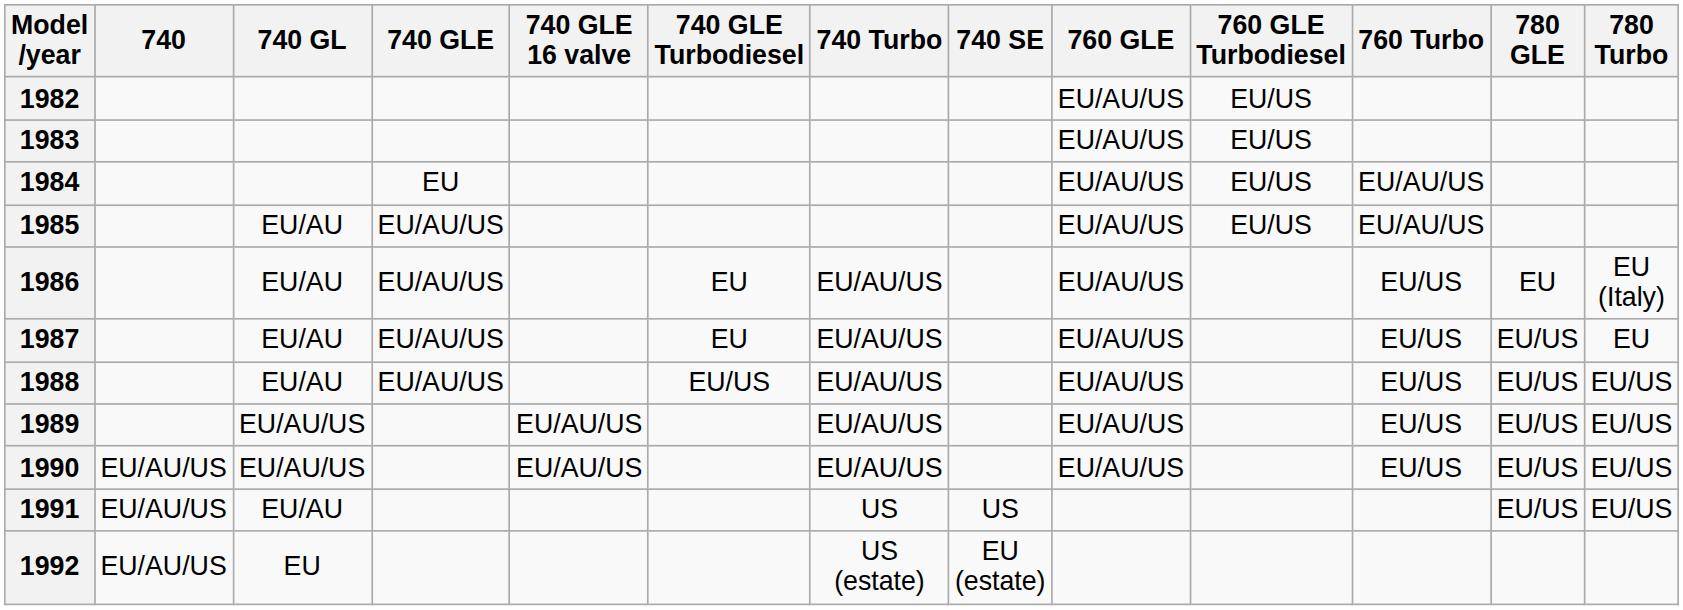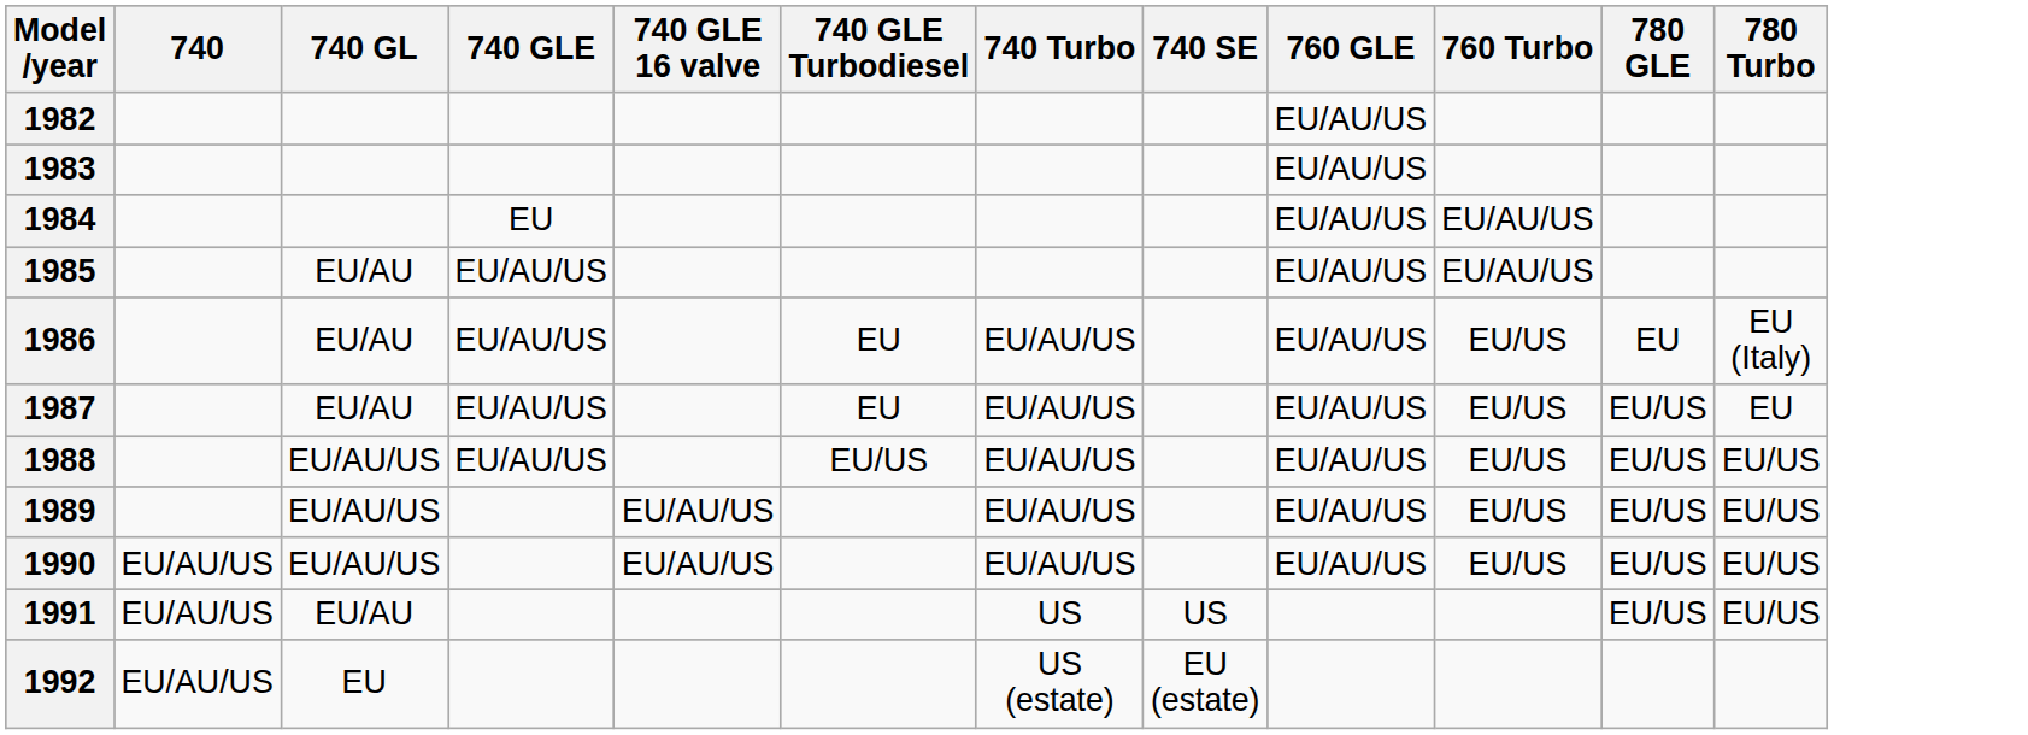- column: 760 GLE Turbodiesel | EU/US | EU/US | EU/US | EU/US
1988 | 740 GL: EU/AU -> EU/AU/US
